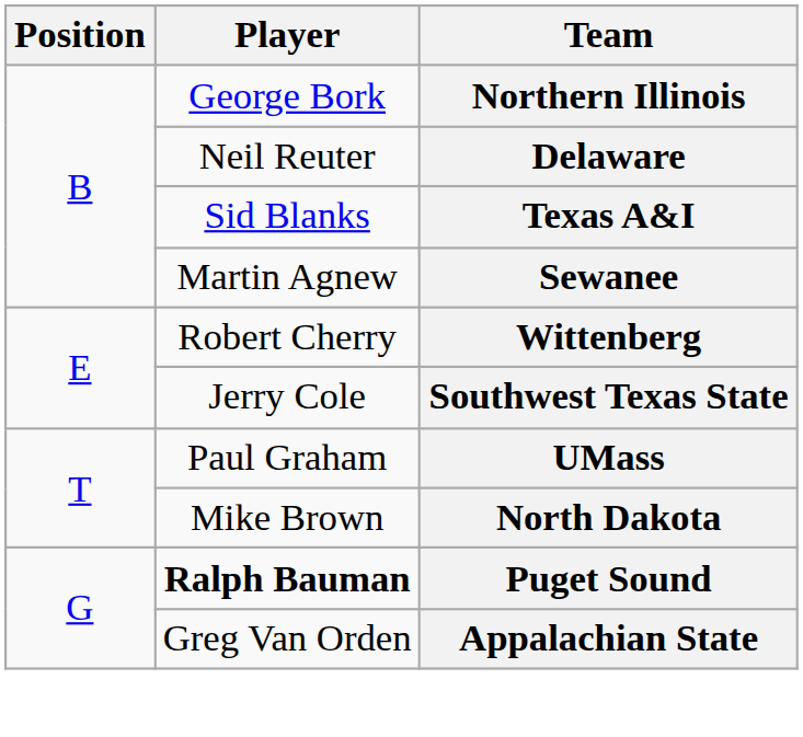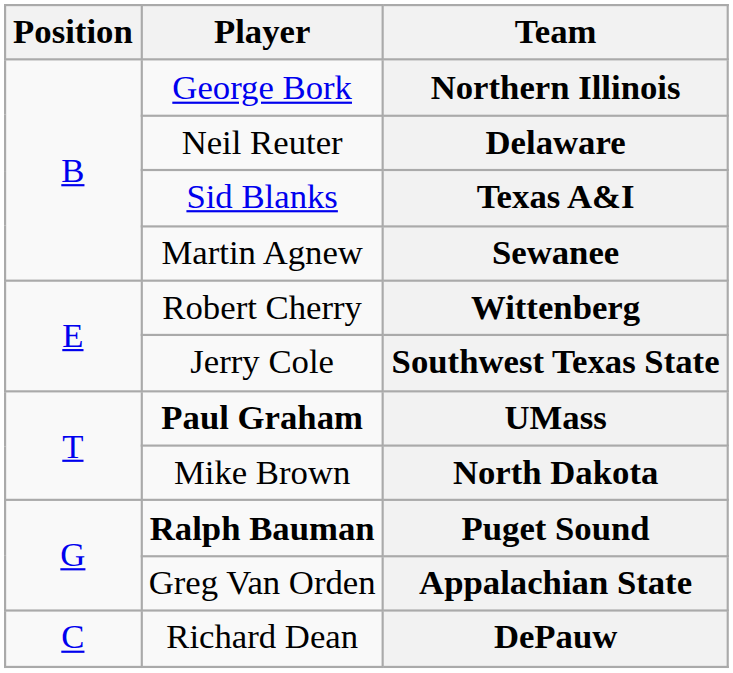UMass | Player: normal -> bold
+ row: C | Richard Dean | DePauw
